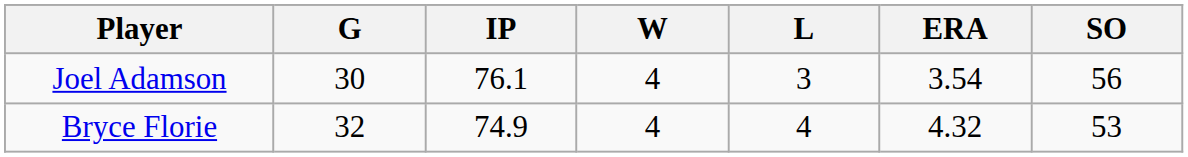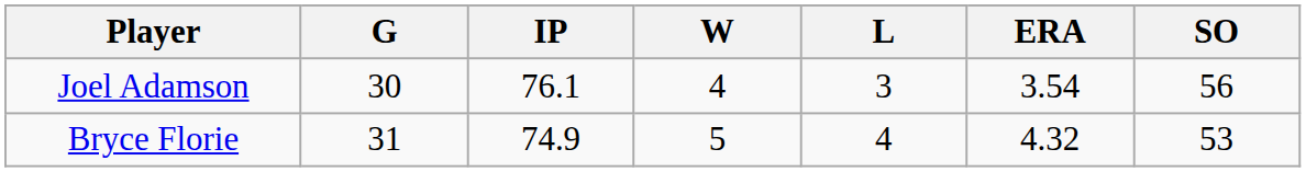Bryce Florie | G: 32 -> 31
Bryce Florie | W: 4 -> 5
